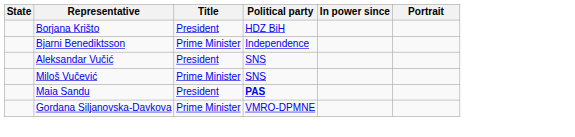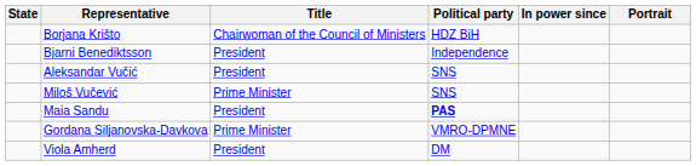Borjana Krišto | Title: President -> Chairwoman of the Council of Ministers
Bjarni Benediktsson | Title: Prime Minister -> President
+ row: Viola Amherd | President | DM
